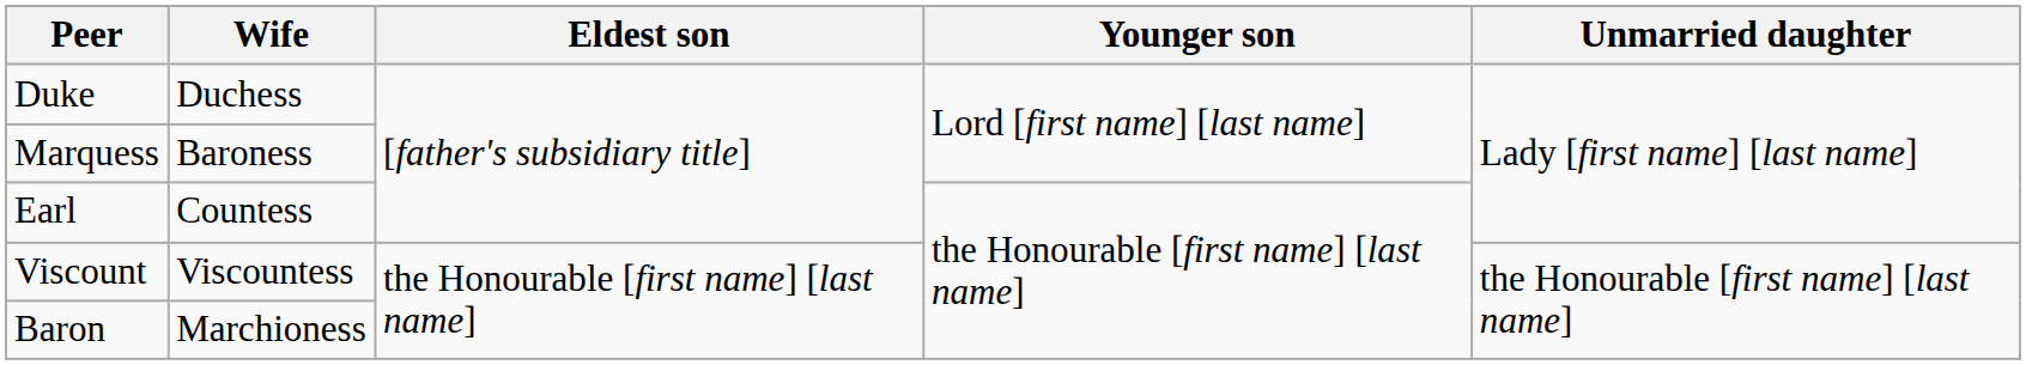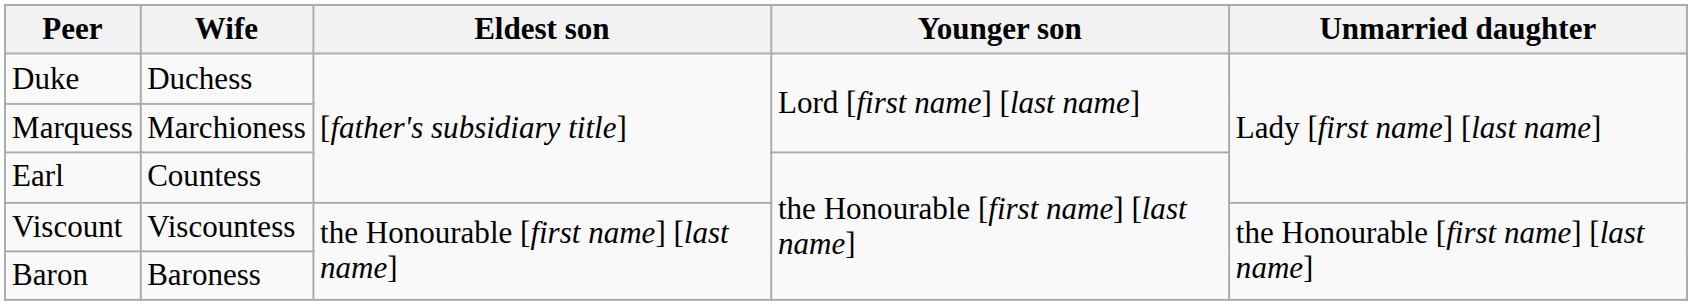Marquess | Wife: Baroness -> Marchioness
Baron | Wife: Marchioness -> Baroness
